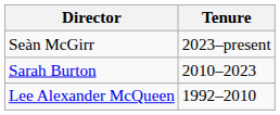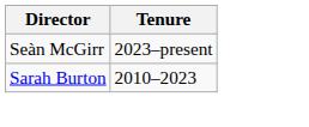- row: Lee Alexander McQueen | 1992–2010
